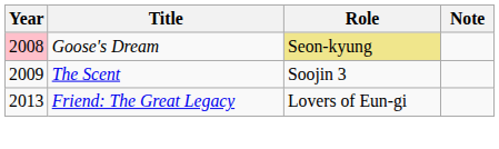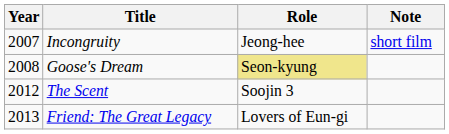+ row: 2007 | Incongruity | Jeong-hee | short film
Goose's Dream | Year: pink background -> no background
The Scent | Year: 2009 -> 2012
